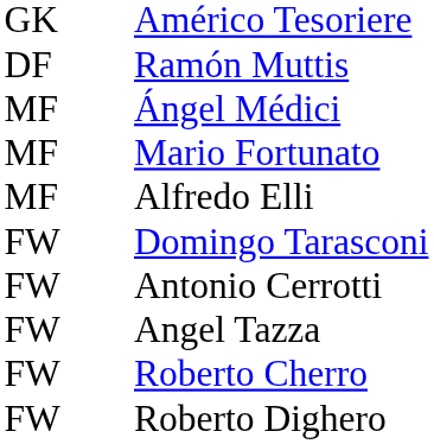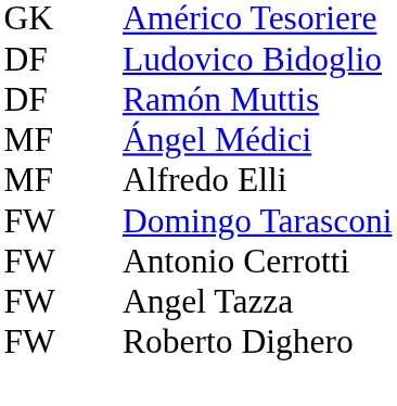+ row: DF | Ludovico Bidoglio
- row: MF | Mario Fortunato
- row: FW | Roberto Cherro
